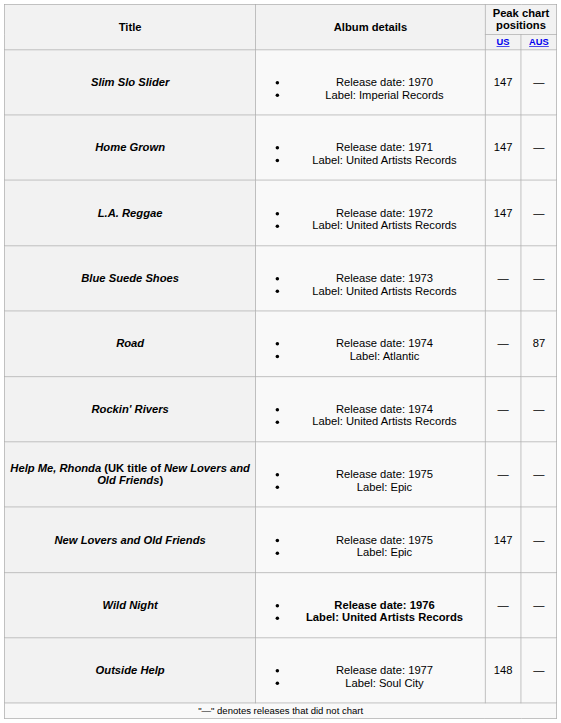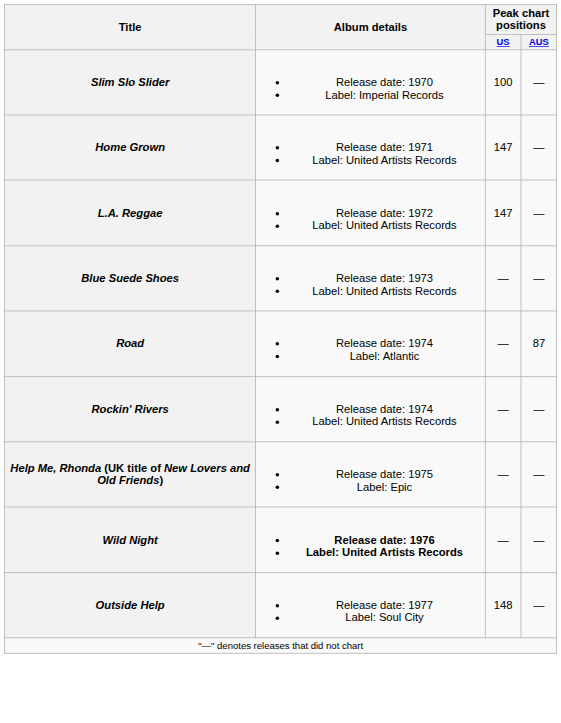Slim Slo Slider | Peak chart positions / US: 147 -> 100
- row: New Lovers and Old Friends | Release date: 1975 Label: Epic | 147 | —
